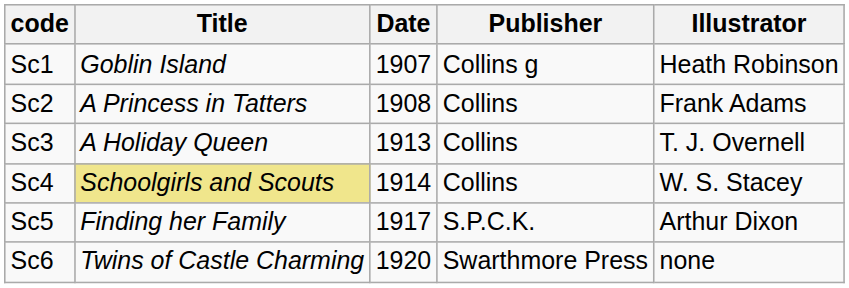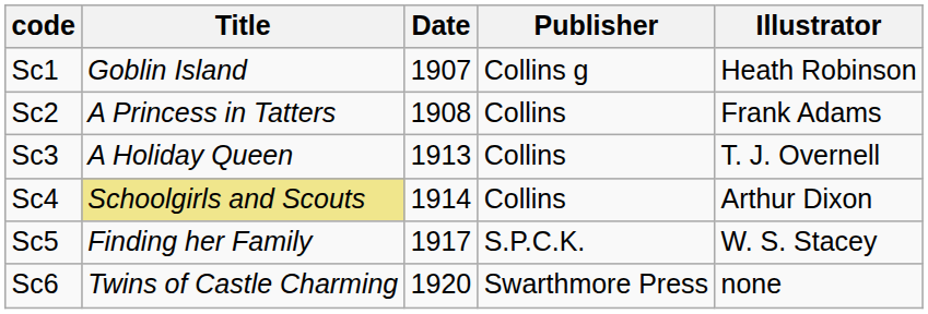Sc4 | Illustrator: W. S. Stacey -> Arthur Dixon
Sc5 | Illustrator: Arthur Dixon -> W. S. Stacey
